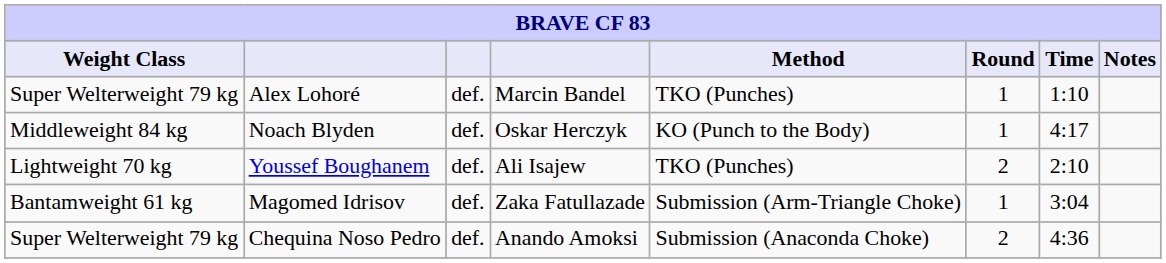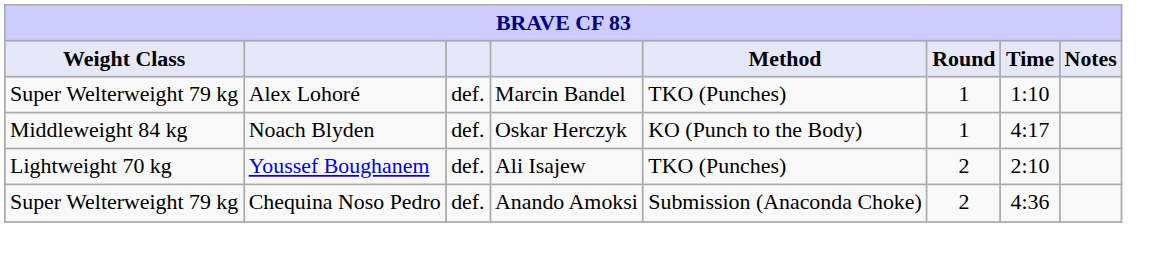- row: Bantamweight 61 kg | Magomed Idrisov | def. | Zaka Fatullazade | Submission (Arm-Triangle Choke) | 1 | 3:04
